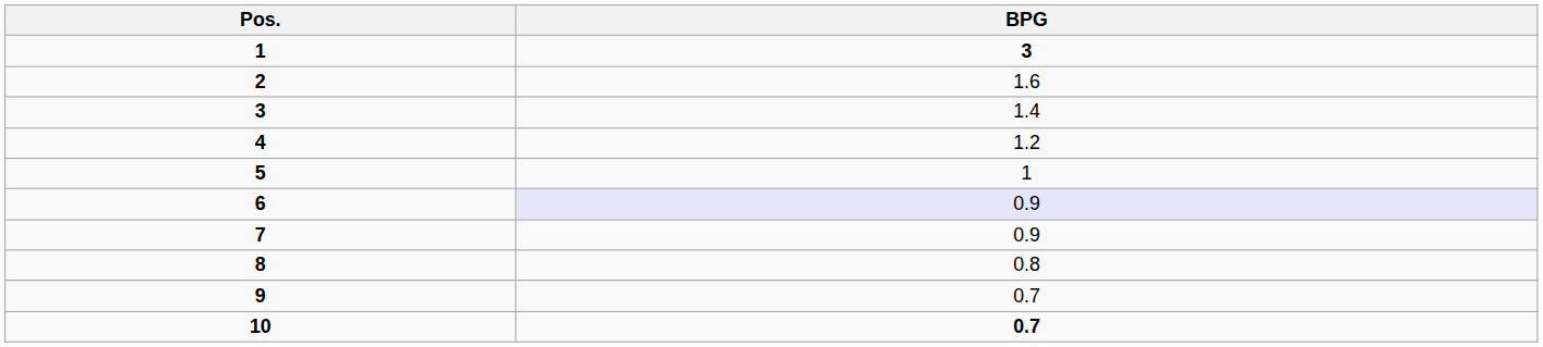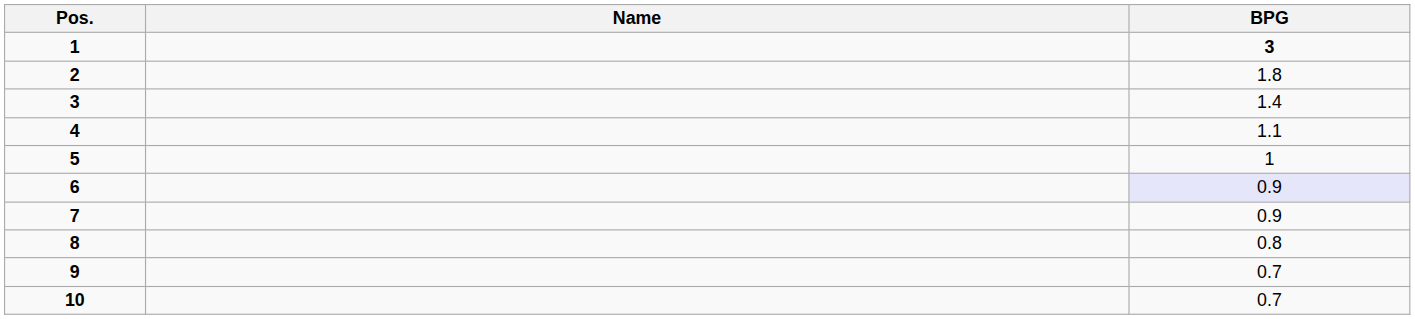+ column: Name
2 | BPG: 1.6 -> 1.8
4 | BPG: 1.2 -> 1.1
10 | BPG: bold -> normal
